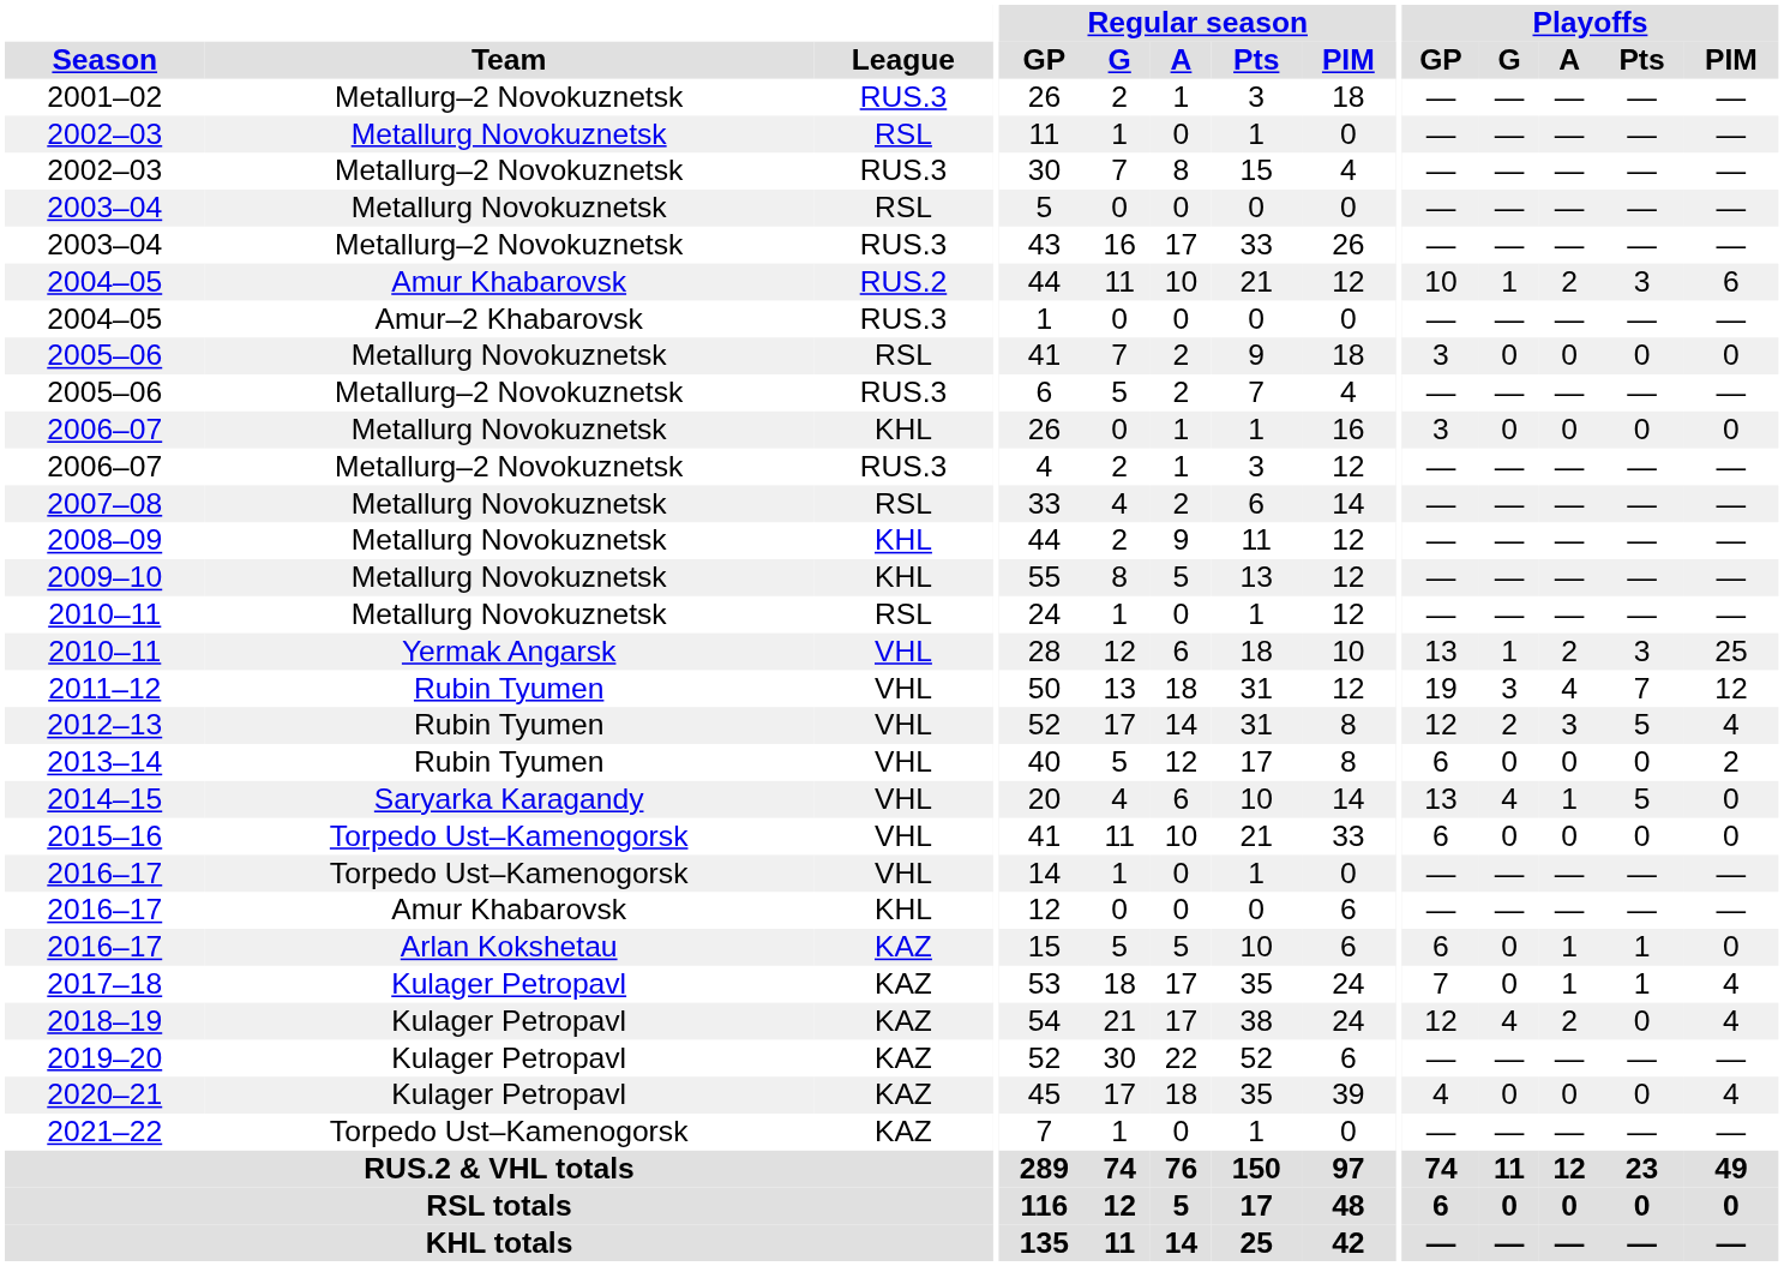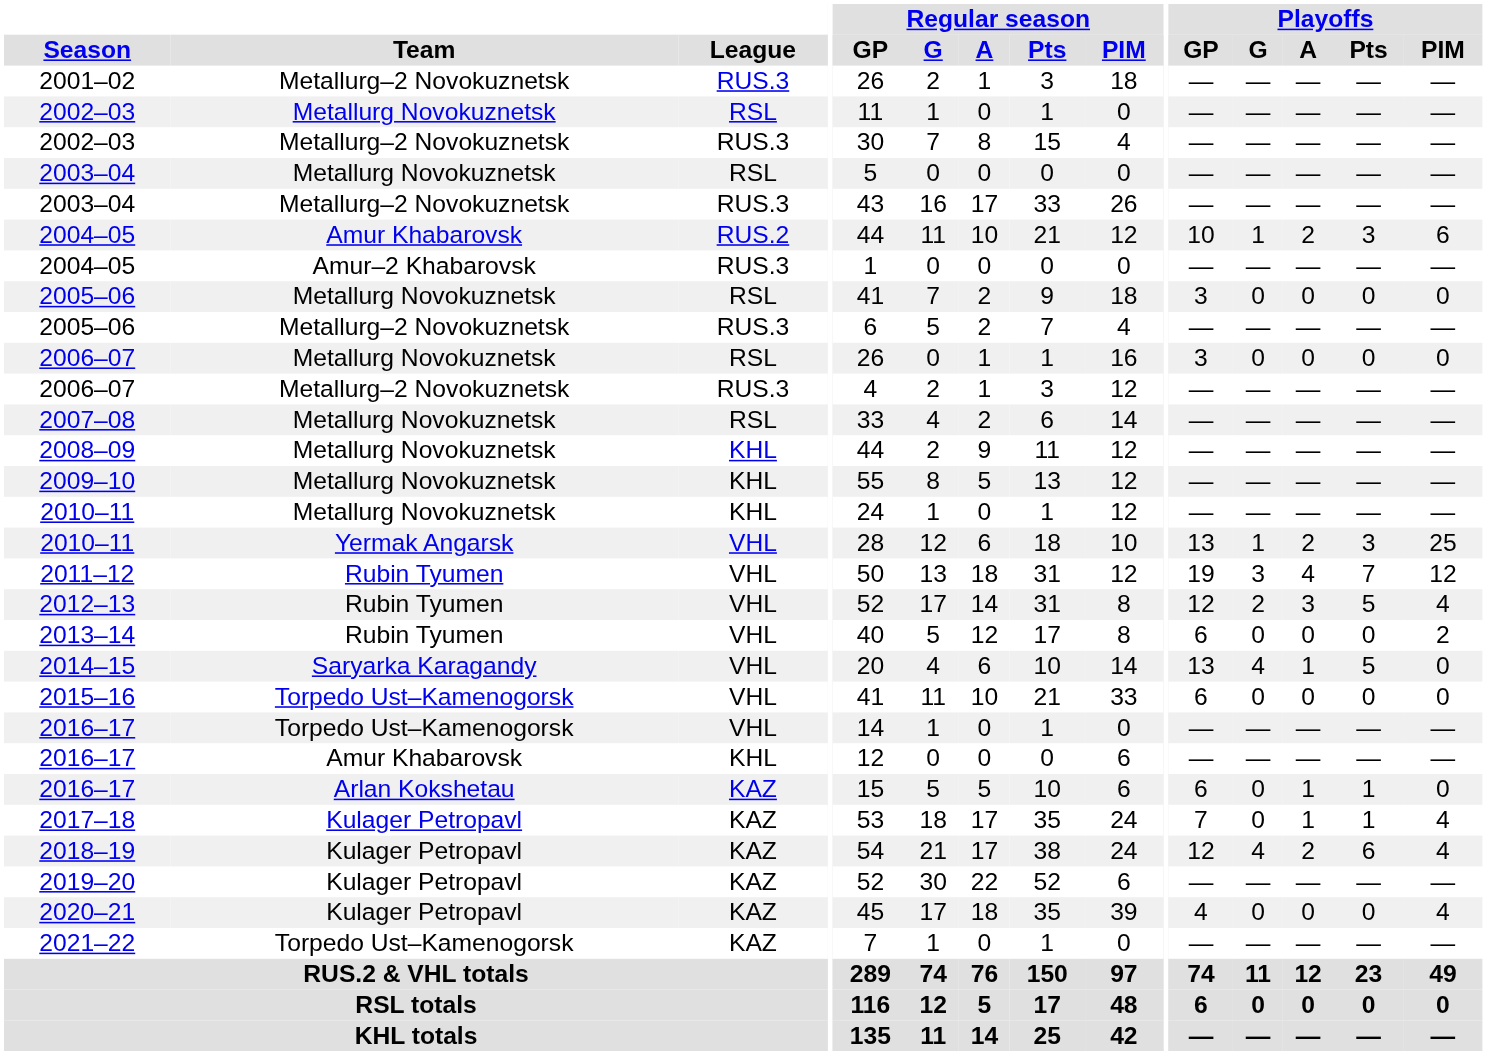2006–07 / Metallurg Novokuznetsk | League: KHL -> RSL
2010–11 / Metallurg Novokuznetsk | League: RSL -> KHL
2018–19 | Playoffs / Pts: 0 -> 6
